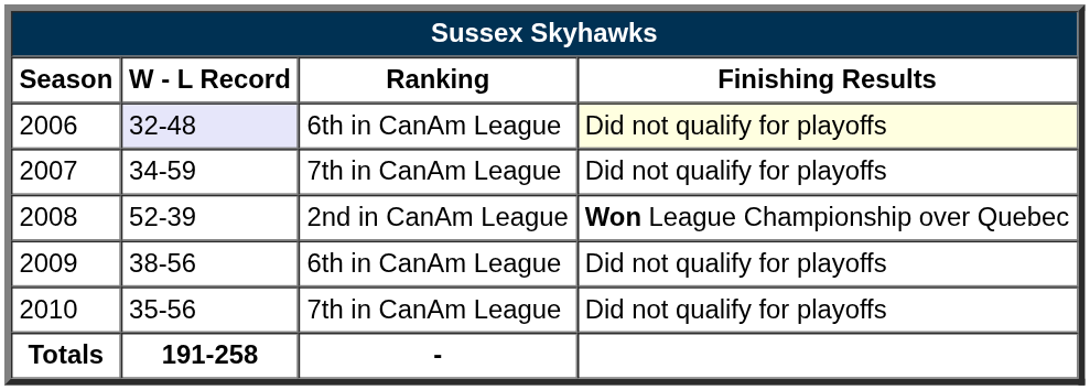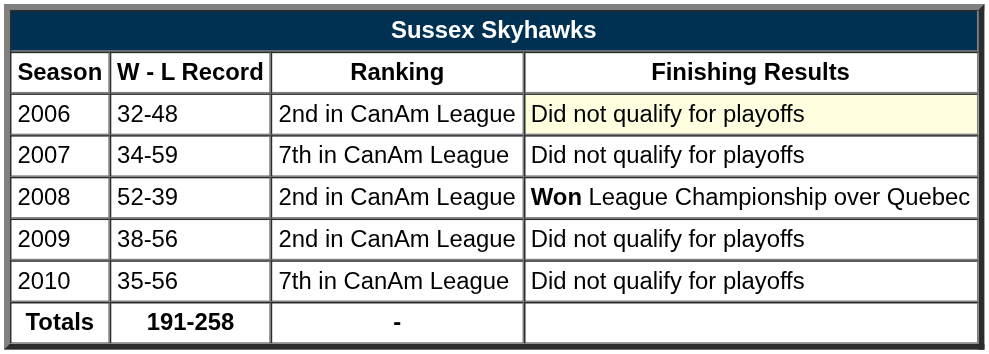2006 | W - L Record: lavender background -> no background
2006 | Ranking: 6th in CanAm League -> 2nd in CanAm League
2009 | Ranking: 6th in CanAm League -> 2nd in CanAm League
